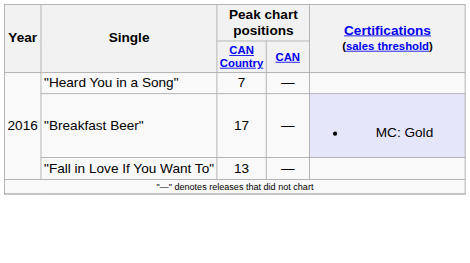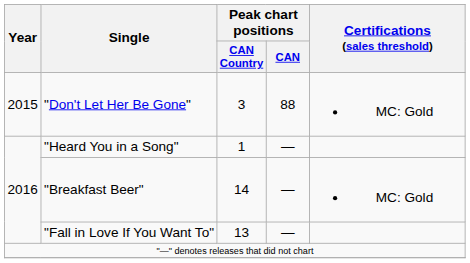+ row: 2015 | "Don't Let Her Be Gone" | 3 | 88 | MC: Gold
"Heard You in a Song" | Peak chart positions / CAN Country: 7 -> 1
"Breakfast Beer" | Peak chart positions / CAN Country: 17 -> 14
"Breakfast Beer" | Certifications (sales threshold): lavender background -> no background
